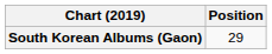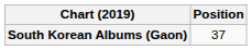South Korean Albums (Gaon) | Position: 29 -> 37
